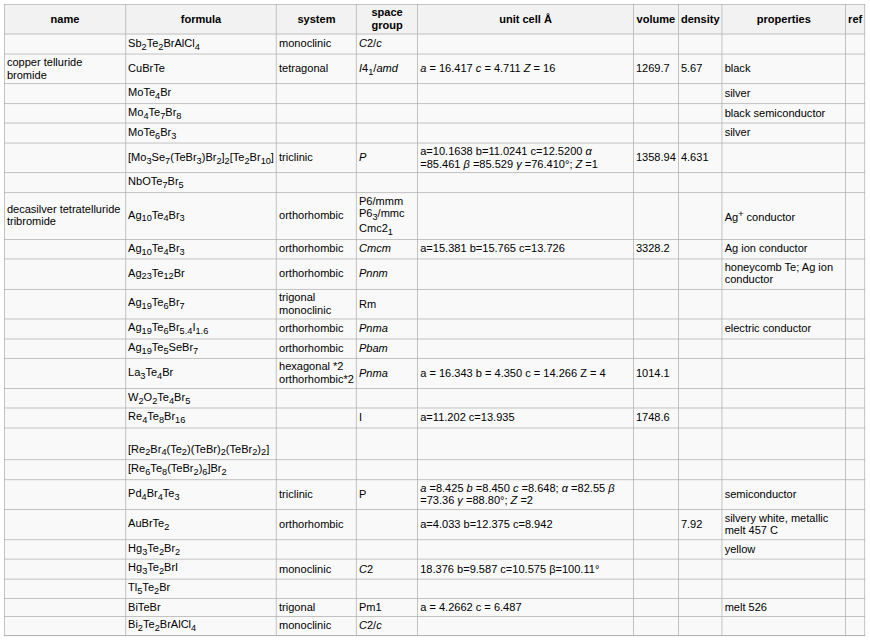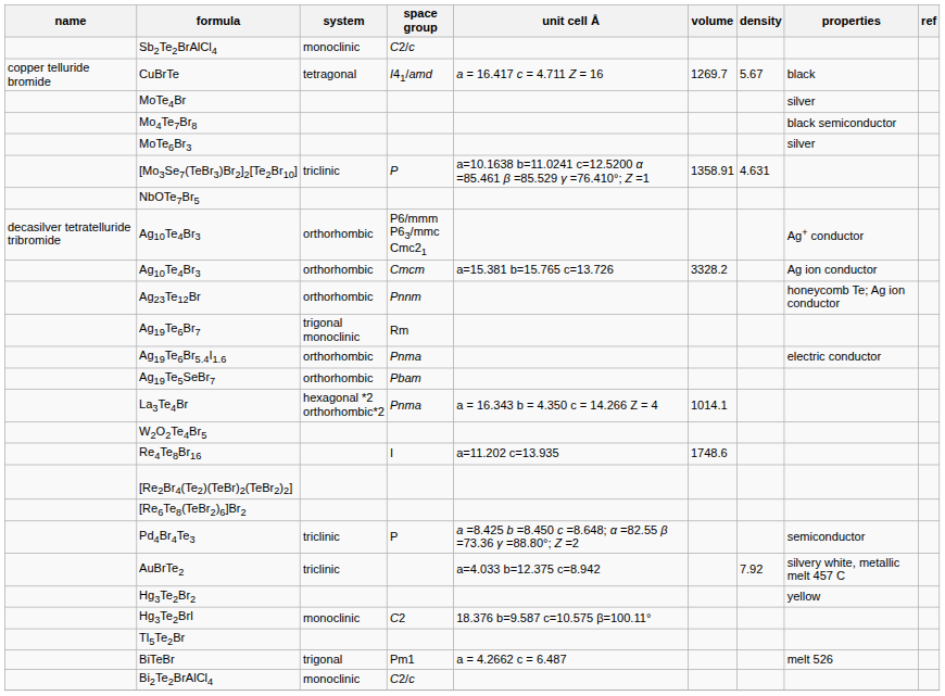[Mo3Se7(TeBr3)Br2]2[Te2Br10] | volume: 1358.94 -> 1358.91
AuBrTe2 | system: orthorhombic -> triclinic
